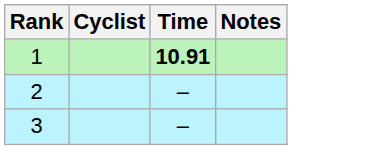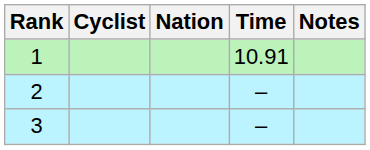+ column: Nation
1 | Time: bold -> normal
